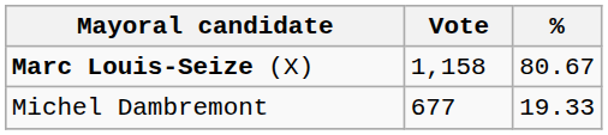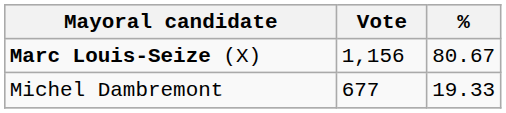Marc Louis-Seize (X) | Vote: 1,158 -> 1,156
